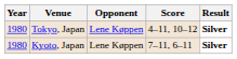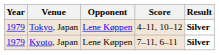Tokyo, Japan | Year: 1980 -> 1979
Kyoto, Japan | Year: 1980 -> 1979
